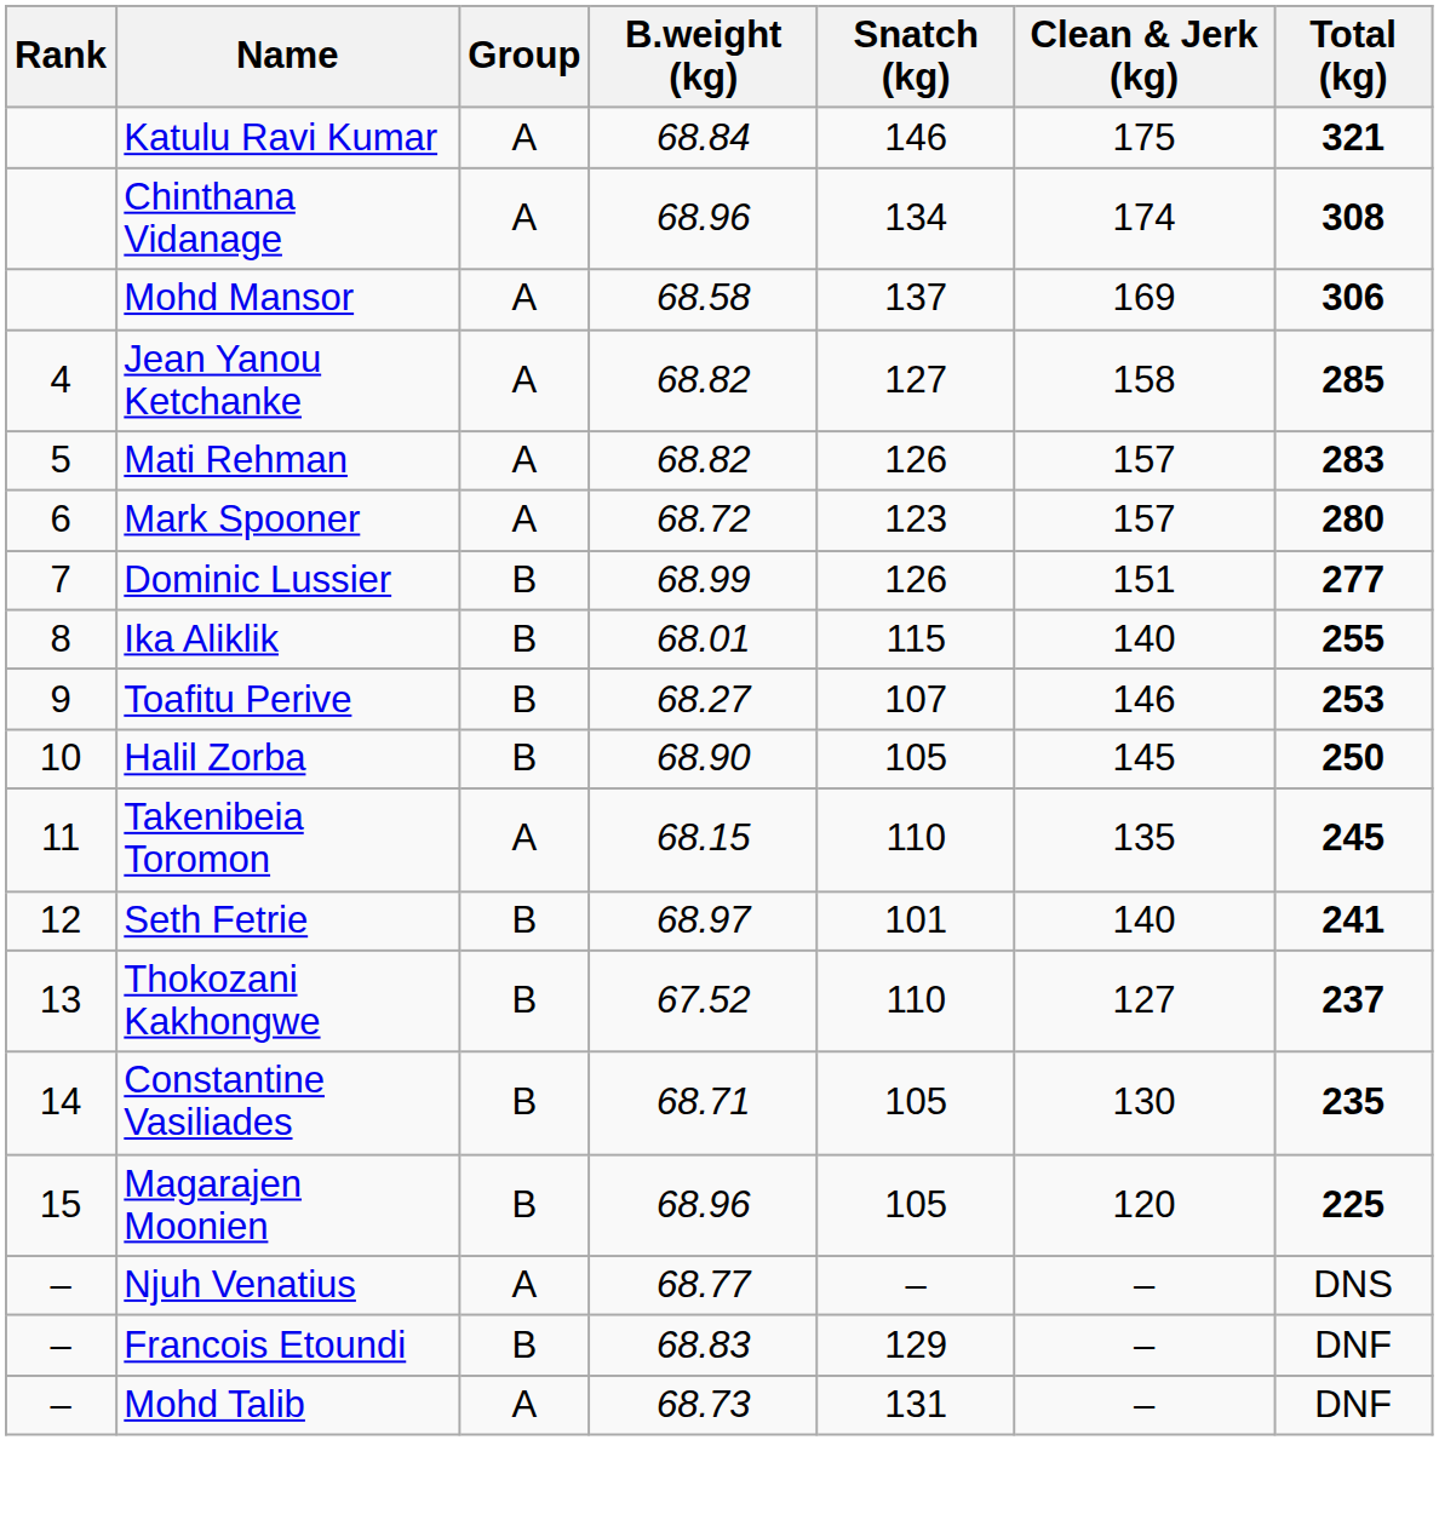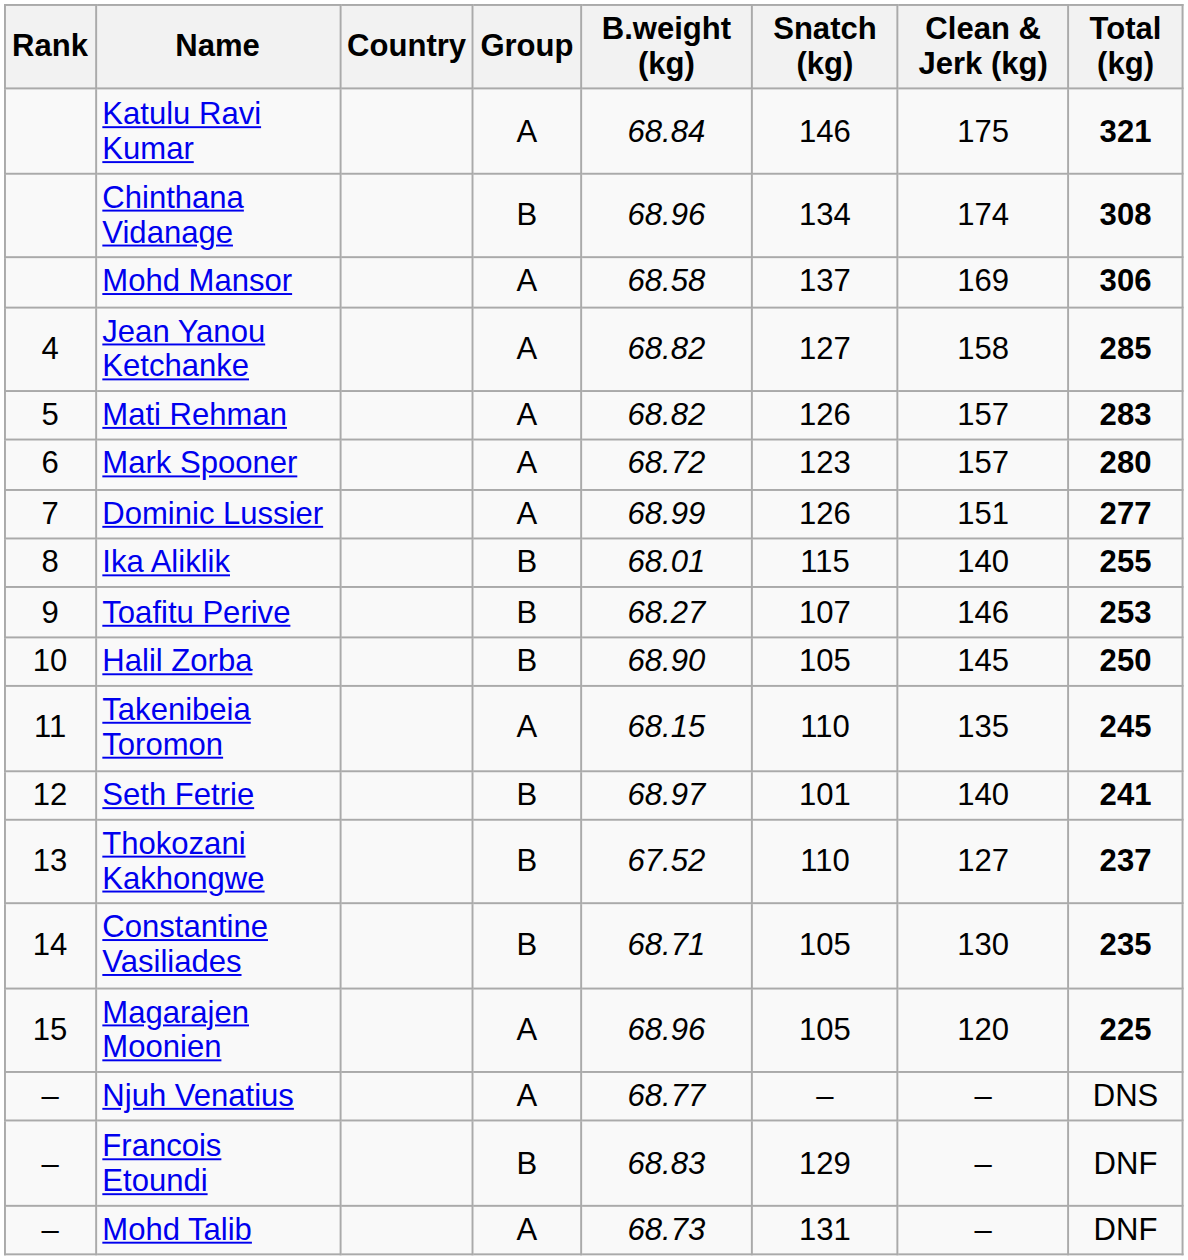+ column: Country
Chinthana Vidanage | Group: A -> B
Dominic Lussier | Group: B -> A
Magarajen Moonien | Group: B -> A
